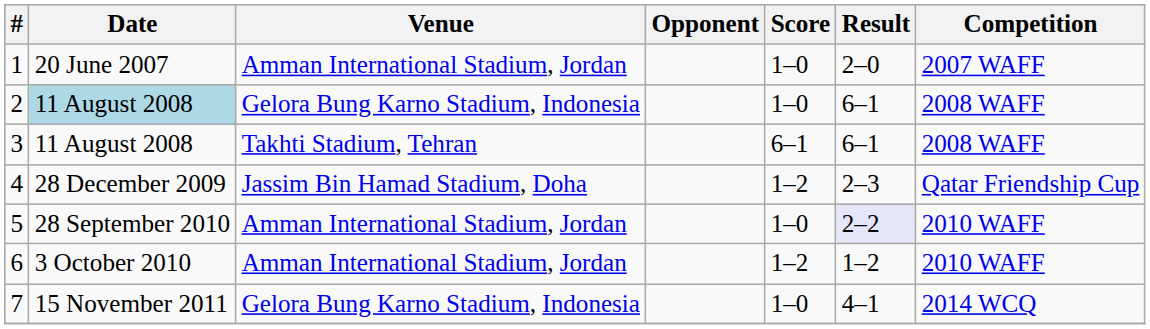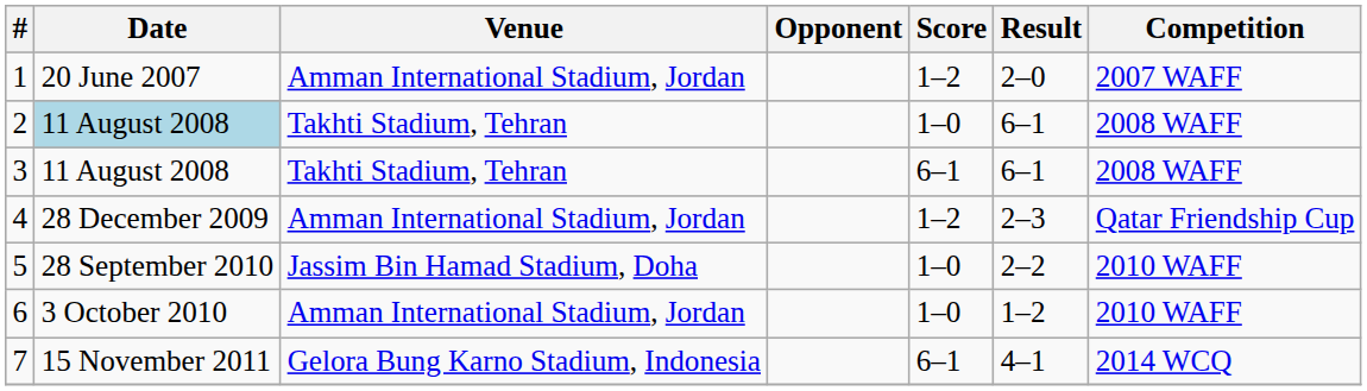1 | Score: 1–0 -> 1–2
2 | Venue: Gelora Bung Karno Stadium, Indonesia -> Takhti Stadium, Tehran
4 | Venue: Jassim Bin Hamad Stadium, Doha -> Amman International Stadium, Jordan
5 | Venue: Amman International Stadium, Jordan -> Jassim Bin Hamad Stadium, Doha
5 | Result: lavender background -> no background
6 | Score: 1–2 -> 1–0
7 | Score: 1–0 -> 6–1
